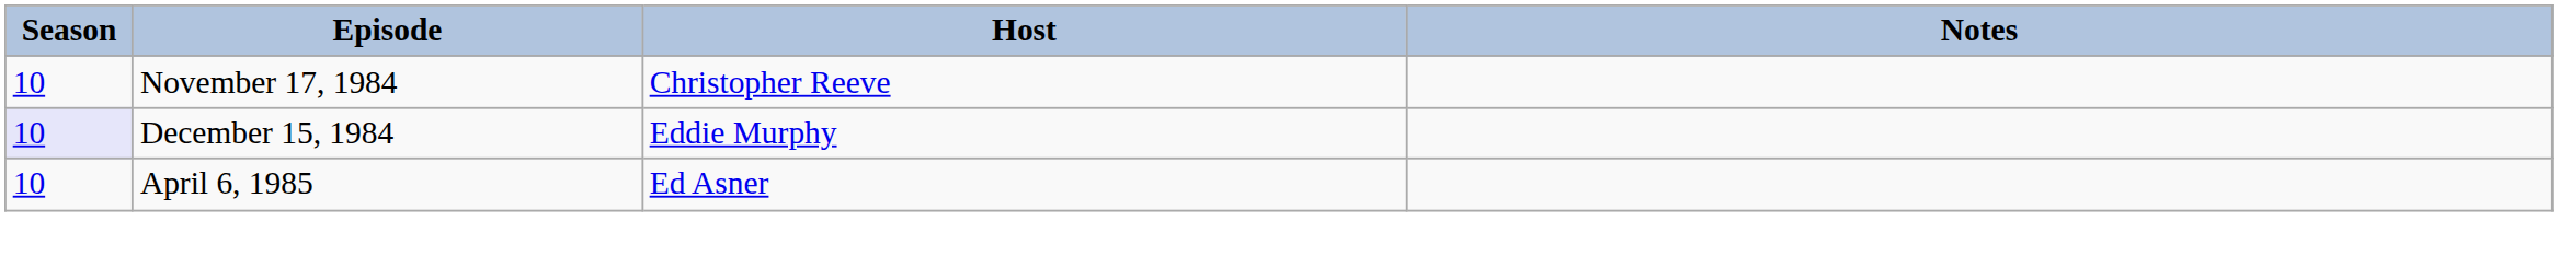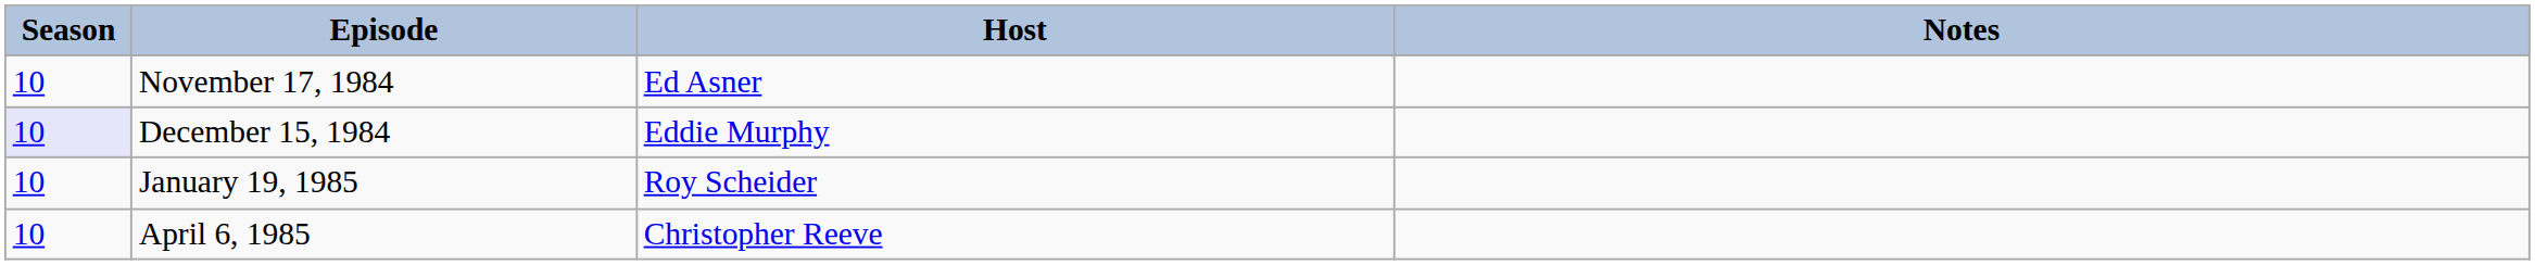November 17, 1984 | Host: Christopher Reeve -> Ed Asner
+ row: 10 | January 19, 1985 | Roy Scheider
April 6, 1985 | Host: Ed Asner -> Christopher Reeve
